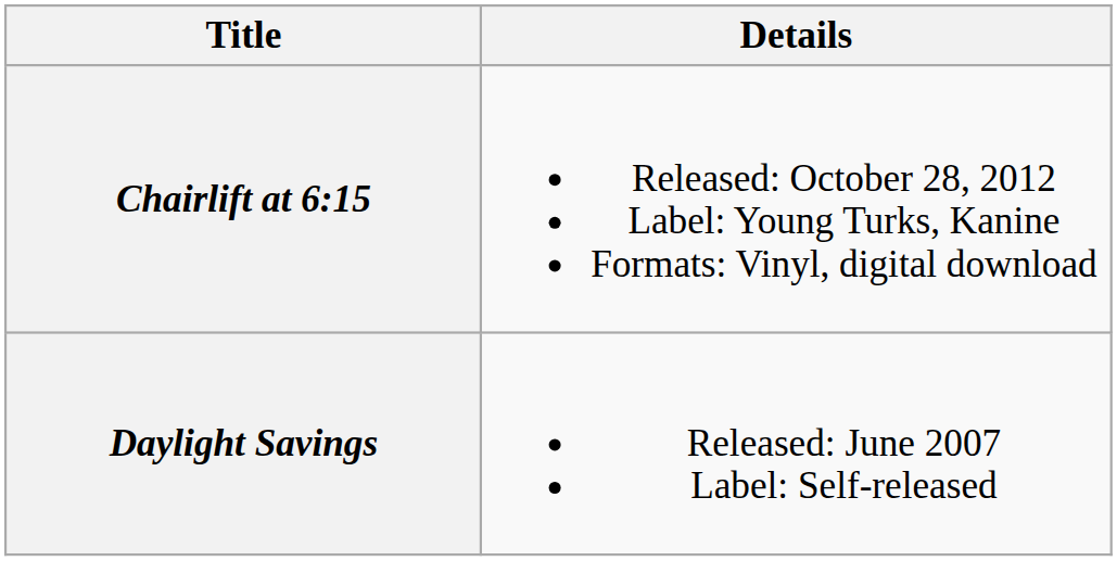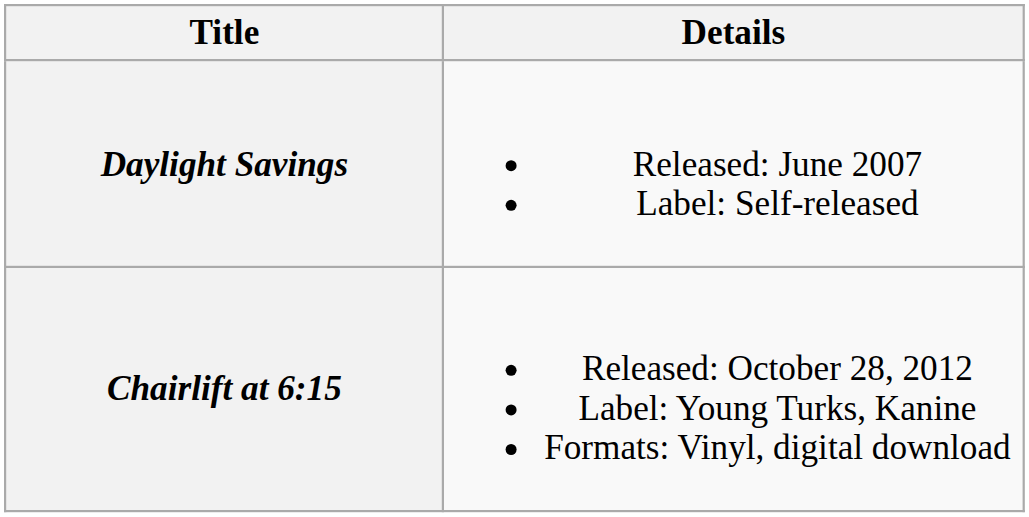rows swapped: Daylight Savings <-> Chairlift at 6:15
